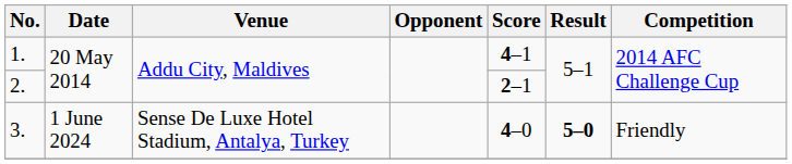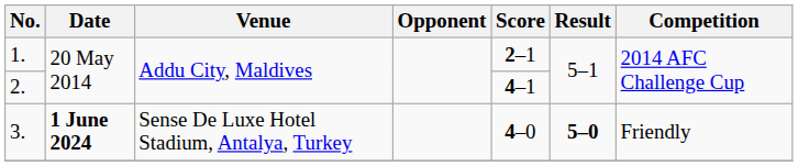1. | Score: 4–1 -> 2–1
2. | Score: 2–1 -> 4–1
3. | Date: normal -> bold
